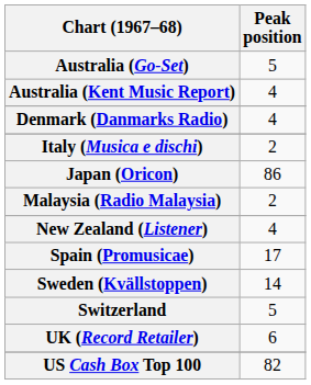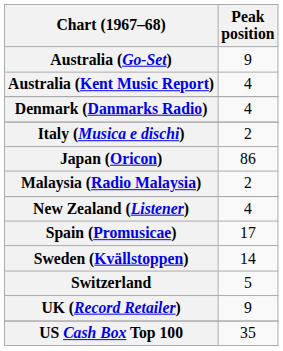Australia (Go-Set) | Peak position: 5 -> 9
UK (Record Retailer) | Peak position: 6 -> 9
US Cash Box Top 100 | Peak position: 82 -> 35
